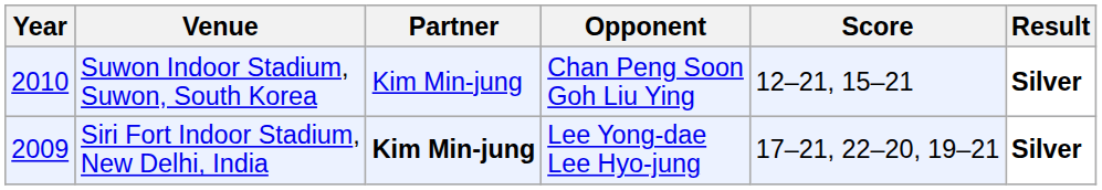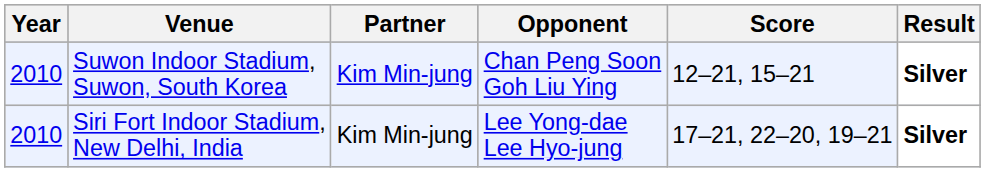Siri Fort Indoor Stadium, New Delhi, India | Year: 2009 -> 2010
Siri Fort Indoor Stadium, New Delhi, India | Partner: bold -> normal
